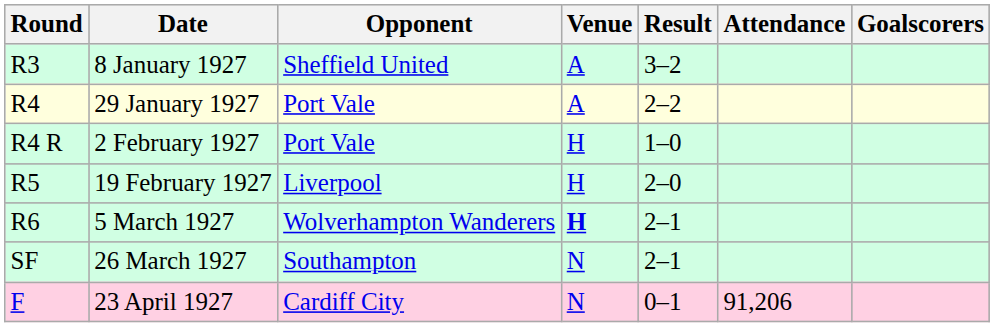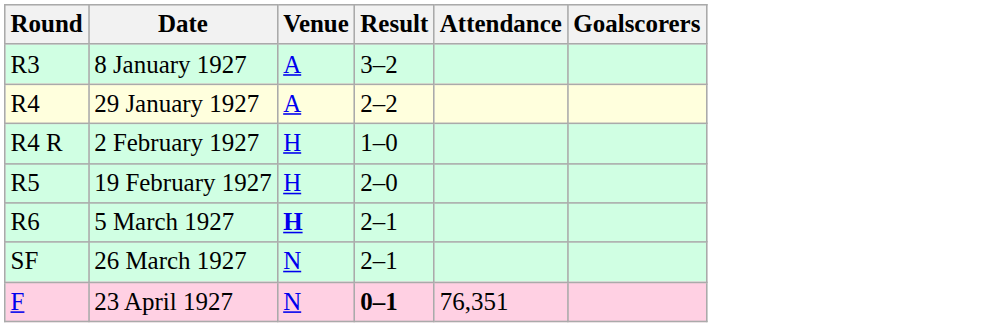- column: Opponent | Sheffield United | Port Vale | Port Vale | Liverpool | Wolverhampton Wanderers | Southampton | Cardiff City
23 April 1927 | Result: normal -> bold
23 April 1927 | Attendance: 91,206 -> 76,351
